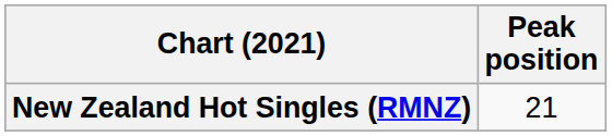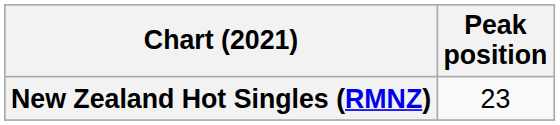New Zealand Hot Singles (RMNZ) | Peak position: 21 -> 23
